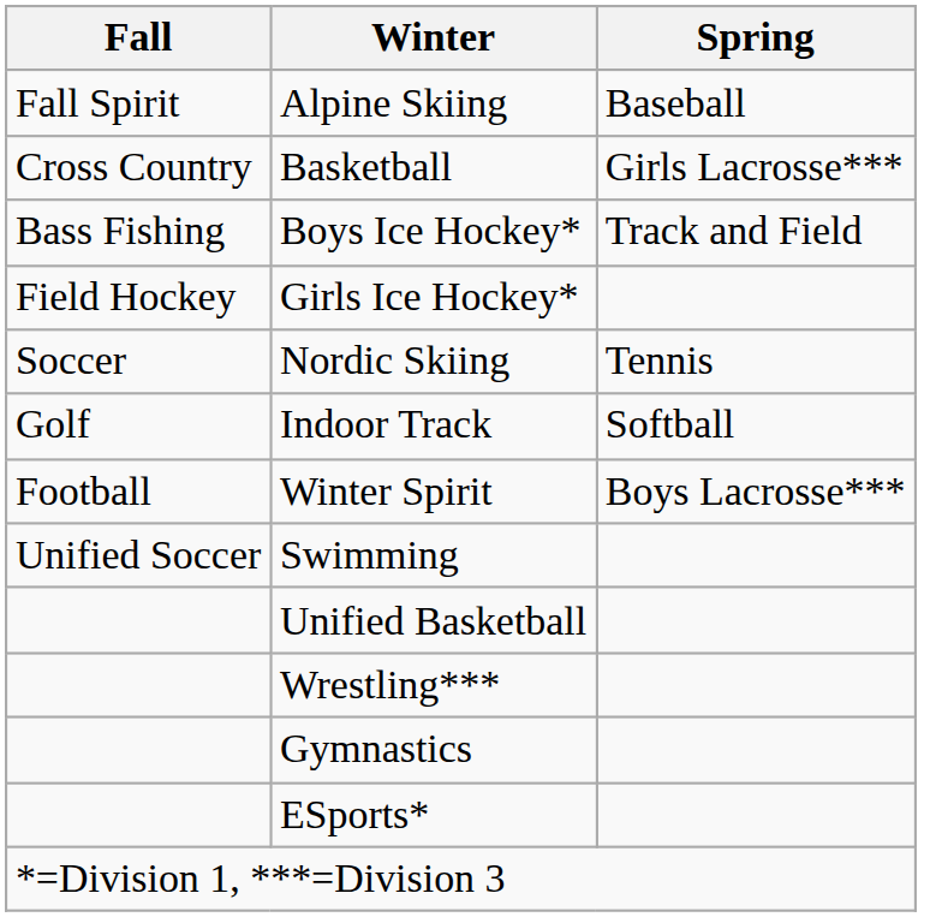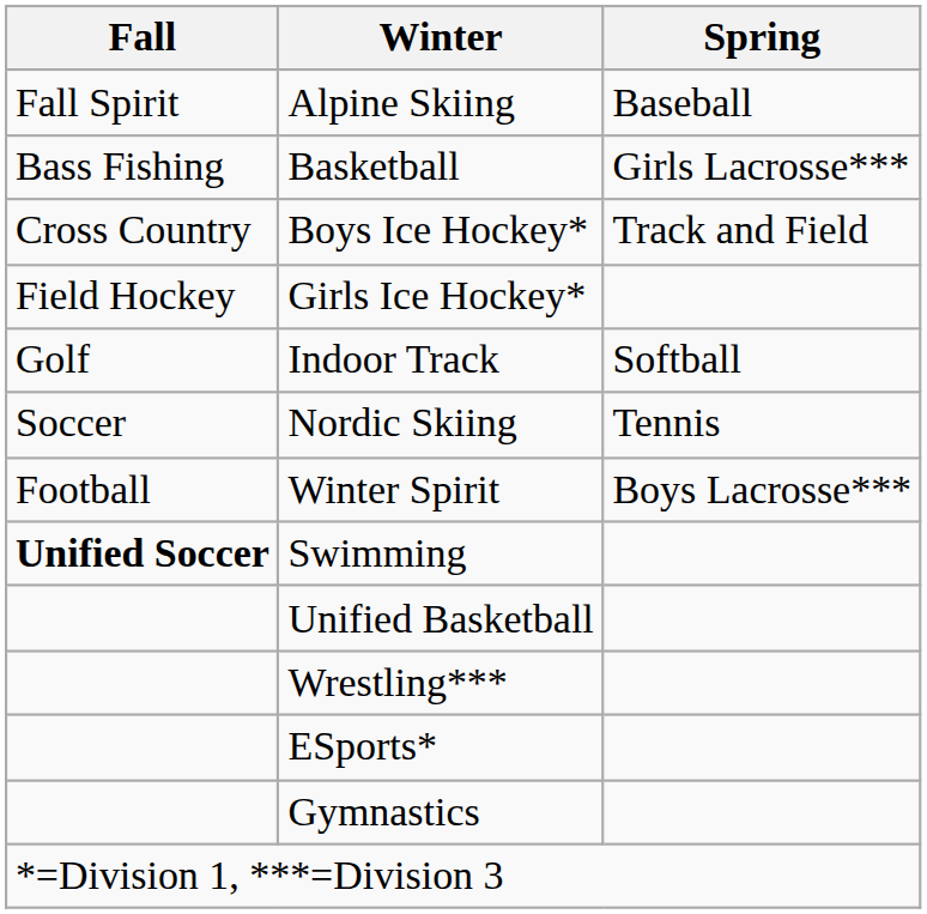Basketball | Fall: Cross Country -> Bass Fishing
Boys Ice Hockey* | Fall: Bass Fishing -> Cross Country
rows swapped: Indoor Track <-> Nordic Skiing
Swimming | Fall: normal -> bold
rows swapped: Gymnastics <-> ESports*
